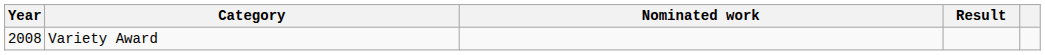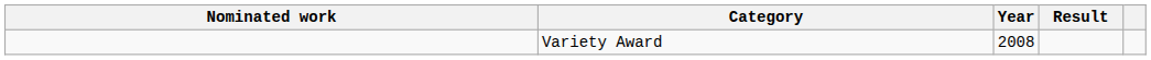columns swapped: Year <-> Nominated work
